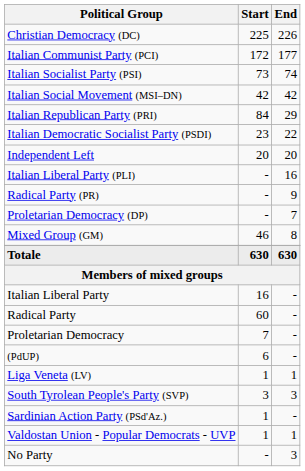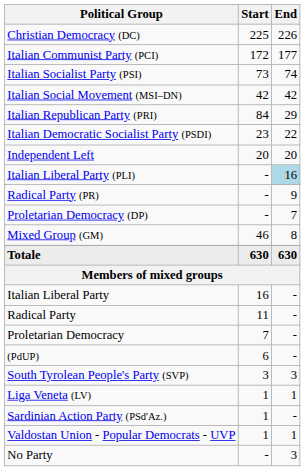Italian Liberal Party (PLI) | End: no background -> lightblue background
Radical Party | Start: 60 -> 11
rows swapped: South Tyrolean People's Party (SVP) <-> Liga Veneta (LV)
